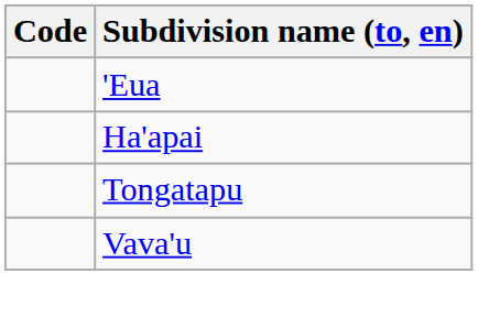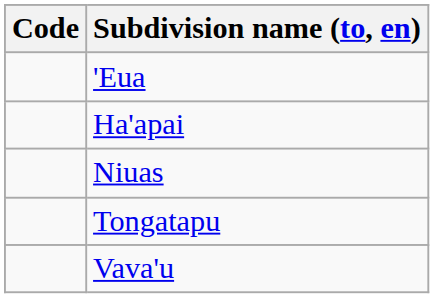+ row: Niuas
